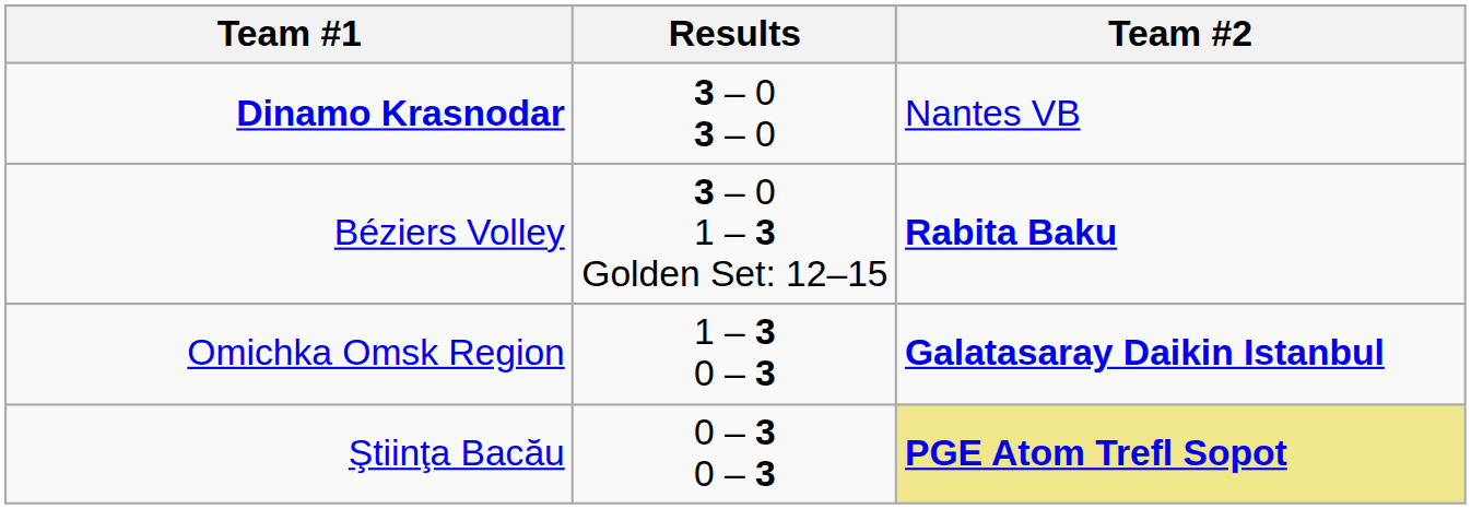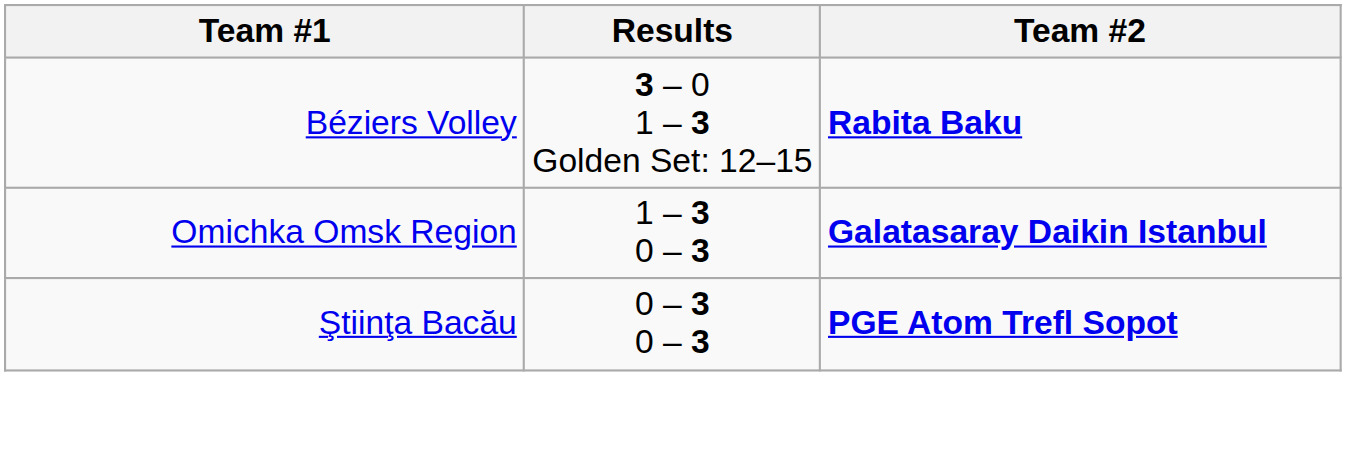- row: Dinamo Krasnodar | 3 – 0 3 – 0 | Nantes VB
Ştiinţa Bacău | Team #2: khaki background -> no background
